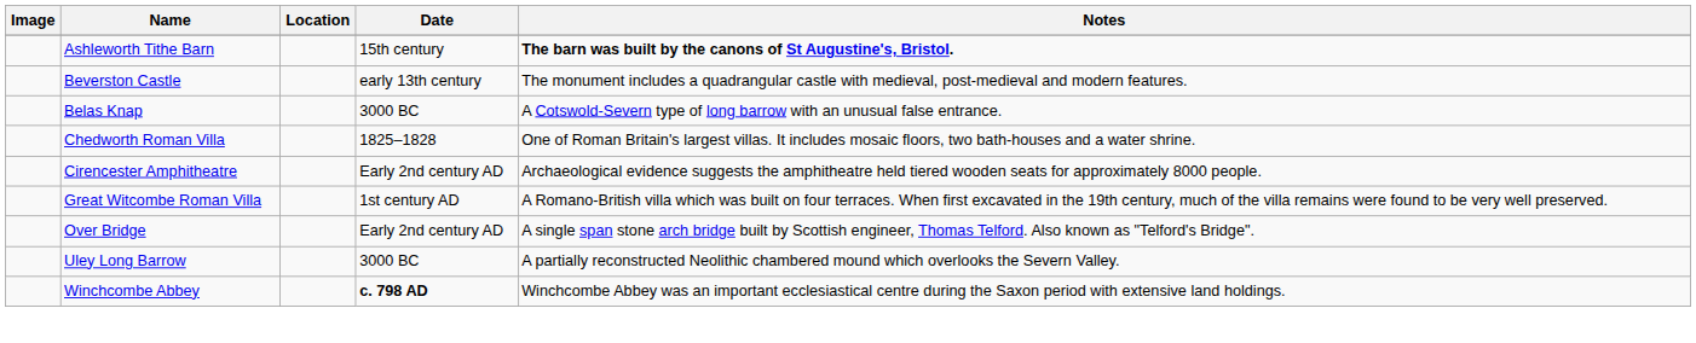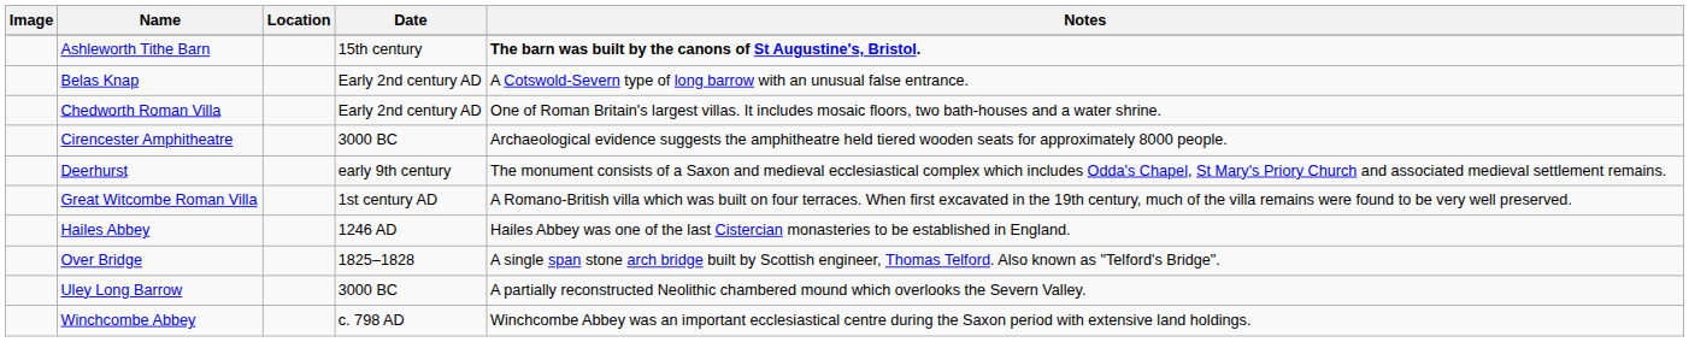- row: Beverston Castle | early 13th century | The monument includes a quadrangular castle with medieval, post-medieval and modern features.
Belas Knap | Date: 3000 BC -> Early 2nd century AD
Chedworth Roman Villa | Date: 1825–1828 -> Early 2nd century AD
Cirencester Amphitheatre | Date: Early 2nd century AD -> 3000 BC
+ row: Deerhurst | early 9th century | The monument consists of a Saxon and medieval ecclesiastical complex which includes Odda's Chapel, St Mary's Priory Church and associated medieval settlement remains.
+ row: Hailes Abbey | 1246 AD | Hailes Abbey was one of the last Cistercian monasteries to be established in England.
Over Bridge | Date: Early 2nd century AD -> 1825–1828
Winchcombe Abbey | Date: bold -> normal
